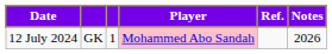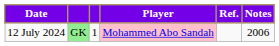12 July 2024 | column 2: no background -> lightgreen background
12 July 2024 | Notes: 2026 -> 2006
